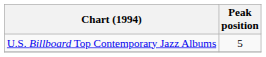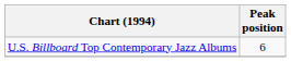U.S. Billboard Top Contemporary Jazz Albums | Peak position: 5 -> 6
